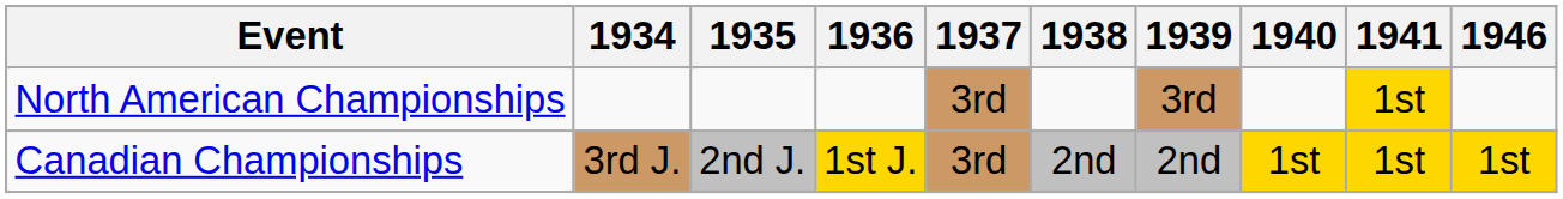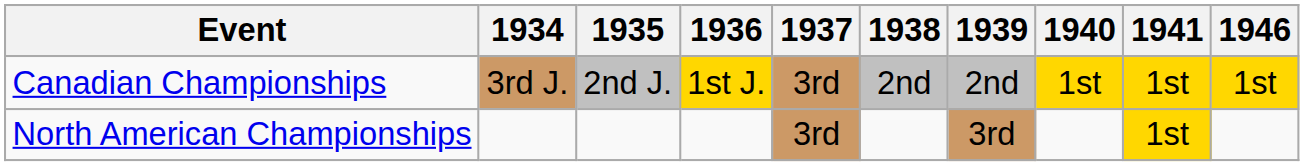rows swapped: North American Championships <-> Canadian Championships
